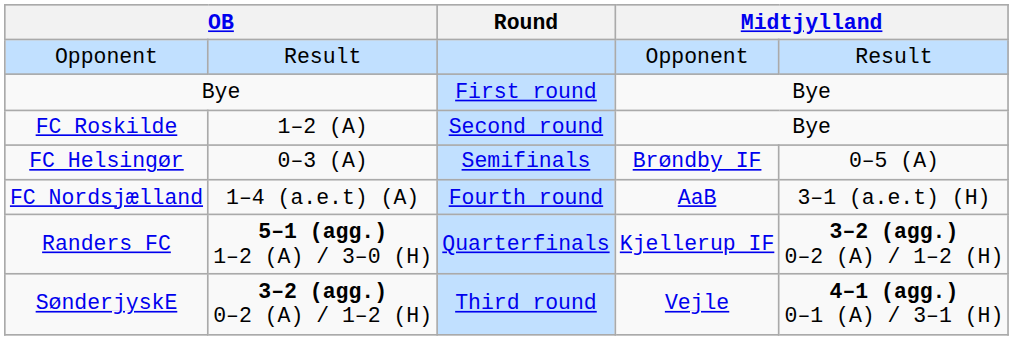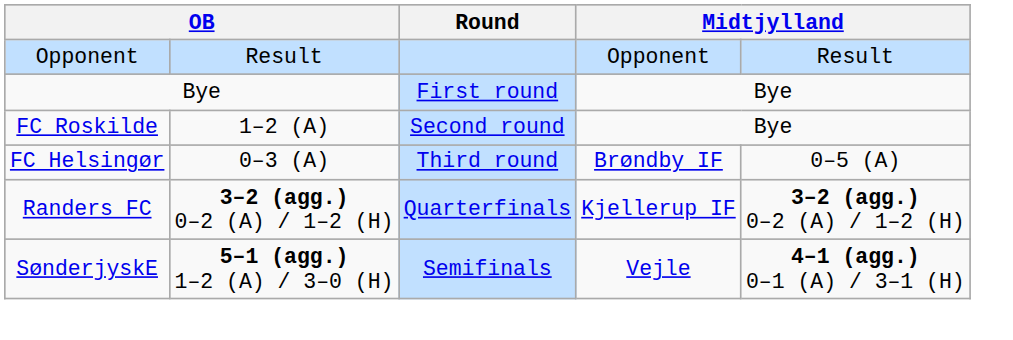FC Helsingør | Round: Semifinals -> Third round
- row: FC Nordsjælland | 1–4 (a.e.t) (A) | Fourth round | AaB | 3–1 (a.e.t) (H)
Randers FC | column 2: 5–1 (agg.) 1–2 (A) / 3–0 (H) -> 3–2 (agg.) 0–2 (A) / 1–2 (H)
SønderjyskE | column 2: 3–2 (agg.) 0–2 (A) / 1–2 (H) -> 5–1 (agg.) 1–2 (A) / 3–0 (H)
SønderjyskE | Round: Third round -> Semifinals
